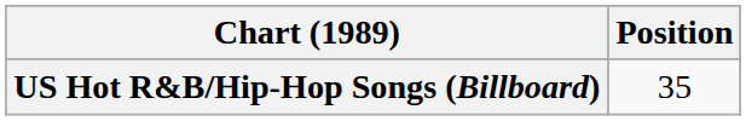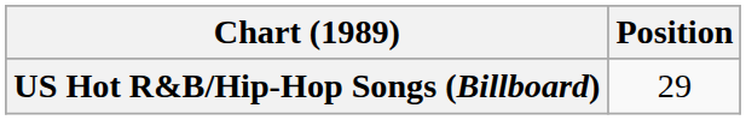US Hot R&B/Hip-Hop Songs (Billboard) | Position: 35 -> 29
